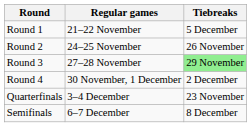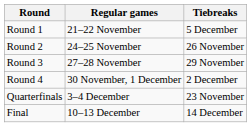Round 3 | Tiebreaks: lightgreen background -> no background
- row: Semifinals | 6–7 December | 8 December
+ row: Final | 10–13 December | 14 December
